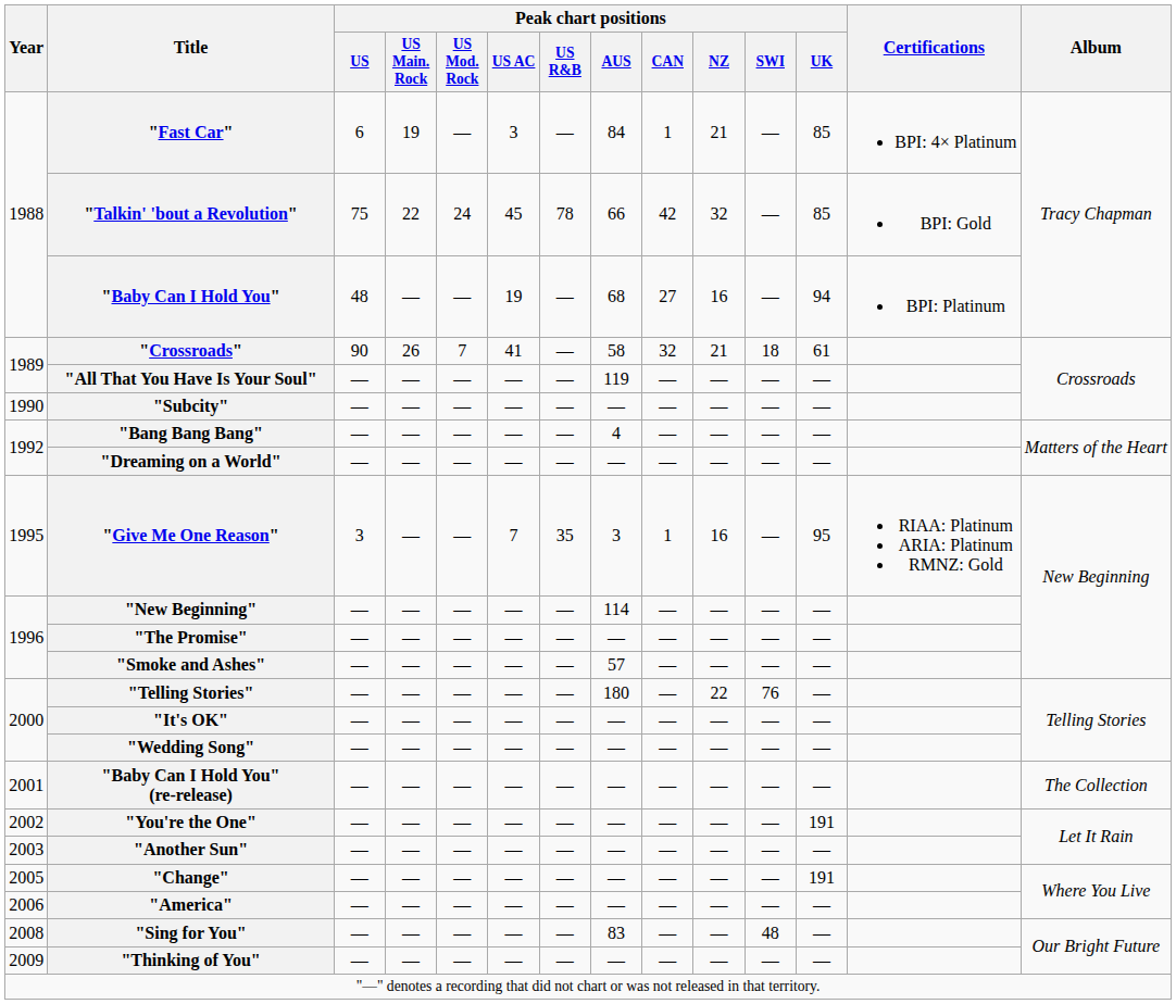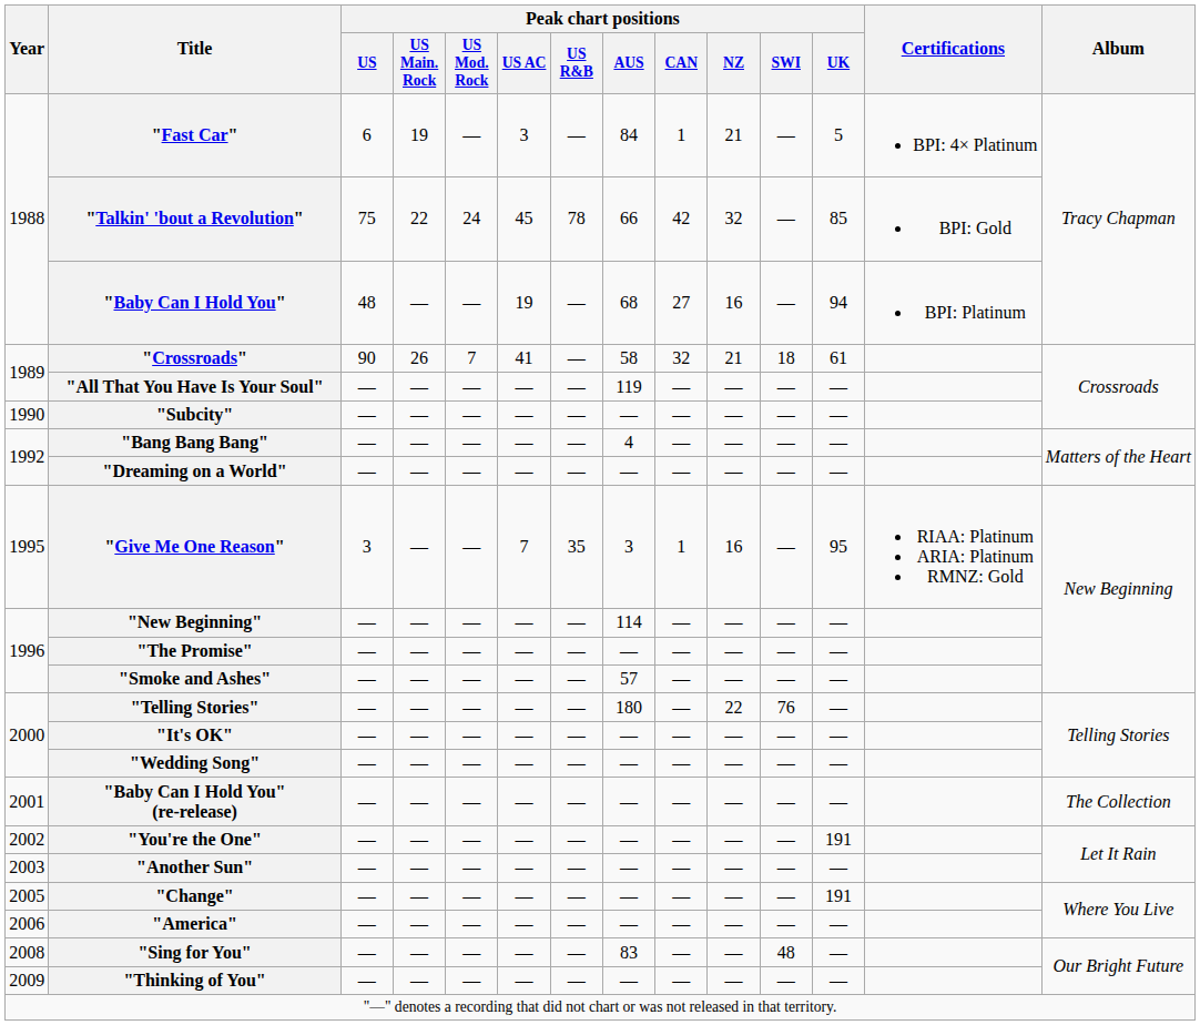"Fast Car" | Peak chart positions / UK: 85 -> 5
